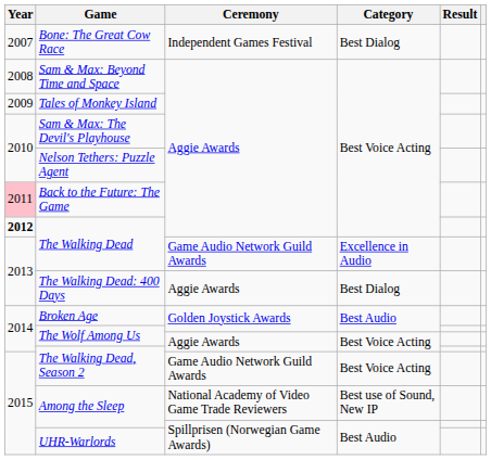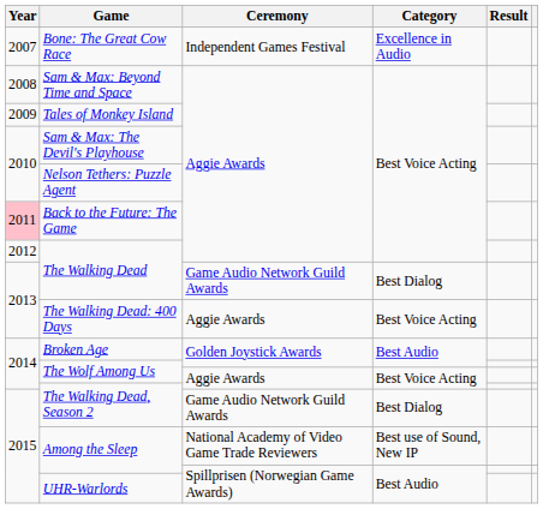Bone: The Great Cow Race | Category: Best Dialog -> Excellence in Audio
The Walking Dead / Aggie Awards | Year: bold -> normal
The Walking Dead / Game Audio Network Guild Awards | Category: Excellence in Audio -> Best Dialog
The Walking Dead: 400 Days | Category: Best Dialog -> Best Voice Acting
The Walking Dead, Season 2 / Game Audio Network Guild Awards | Category: Best Voice Acting -> Best Dialog
